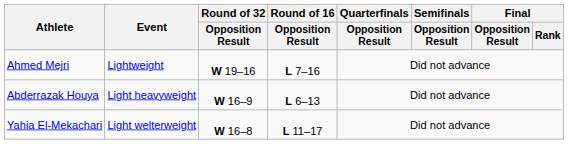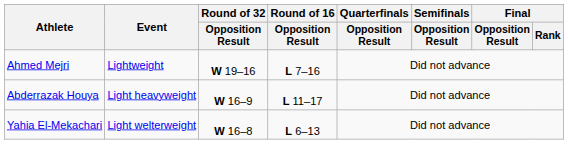Abderrazak Houya | Round of 16 / Opposition Result: L 6–13 -> L 11–17
Yahia El-Mekachari | Round of 16 / Opposition Result: L 11–17 -> L 6–13
